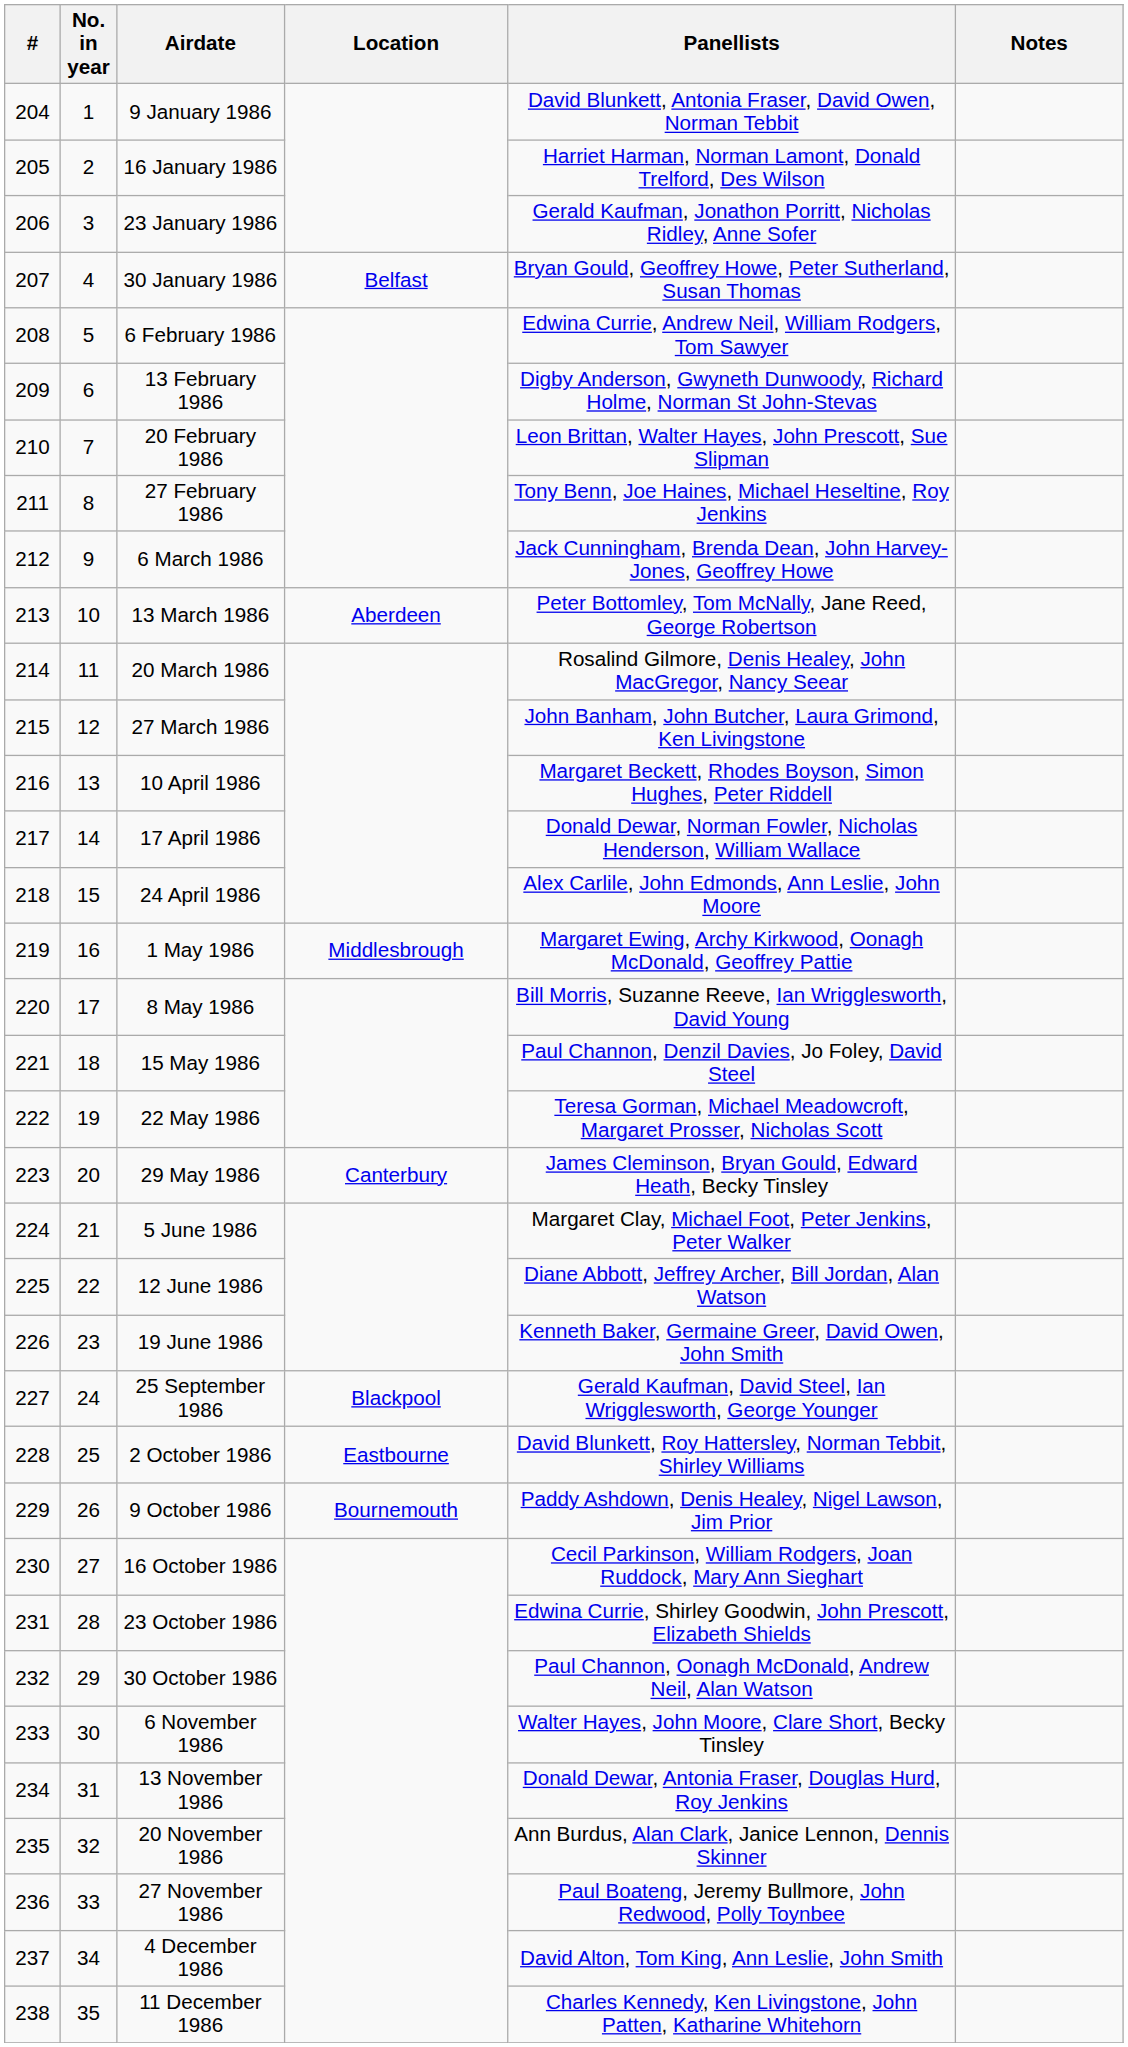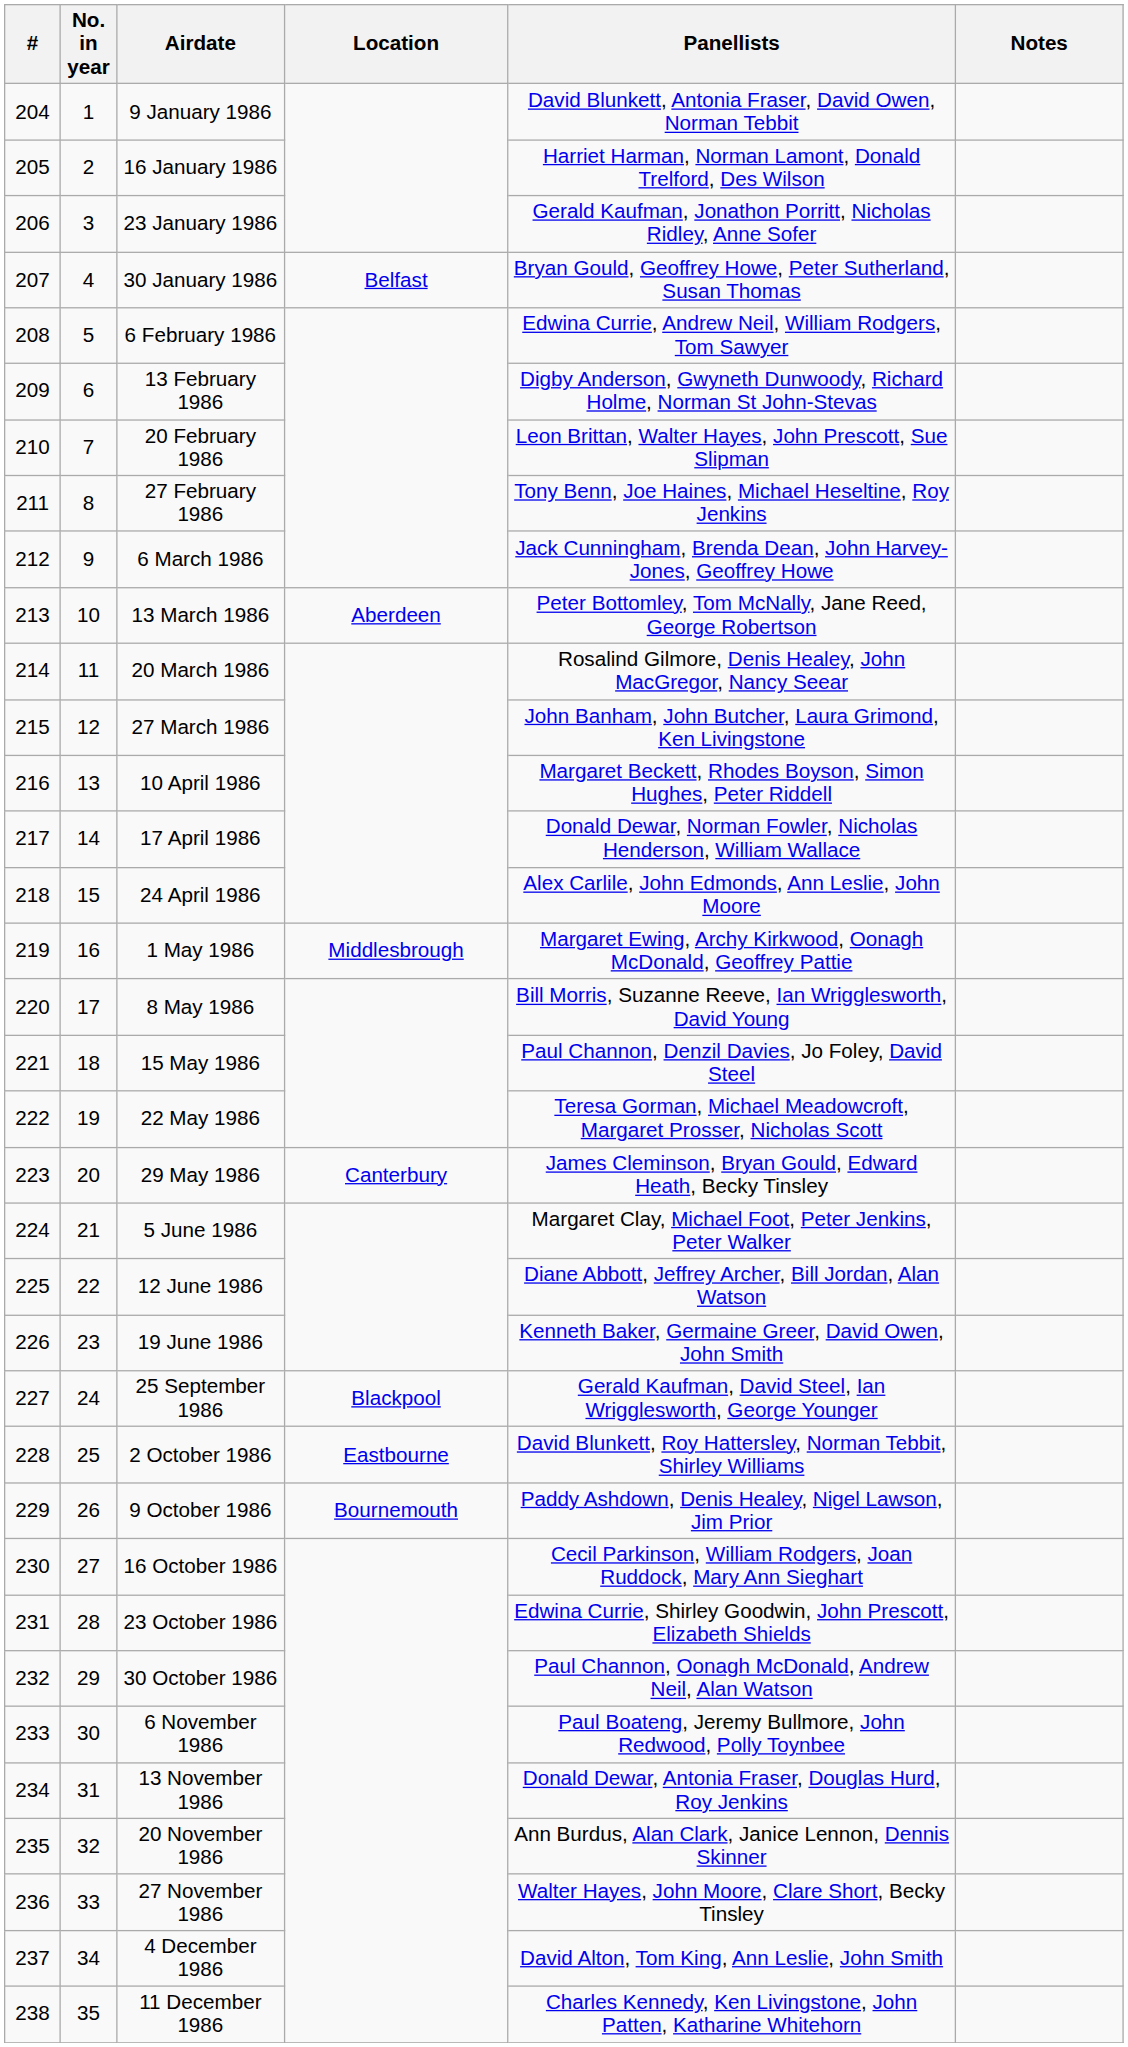6 November 1986 | Panellists: Walter Hayes, John Moore, Clare Short, Becky Tinsley -> Paul Boateng, Jeremy Bullmore, John Redwood, Polly Toynbee
27 November 1986 | Panellists: Paul Boateng, Jeremy Bullmore, John Redwood, Polly Toynbee -> Walter Hayes, John Moore, Clare Short, Becky Tinsley
